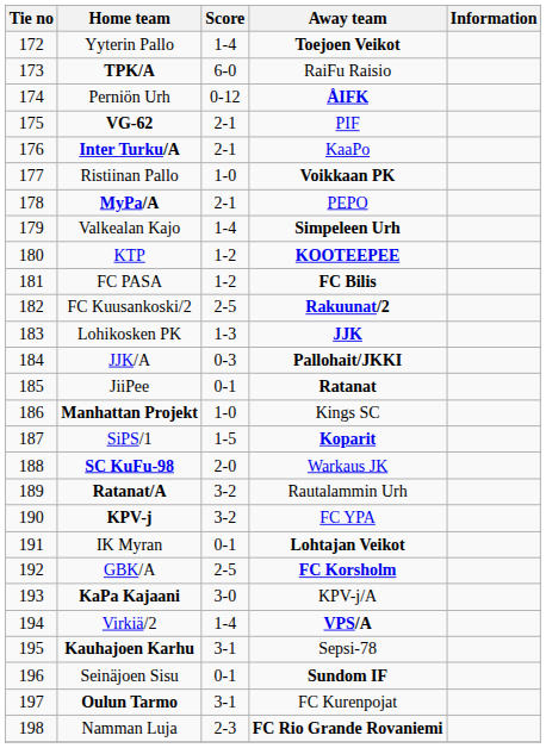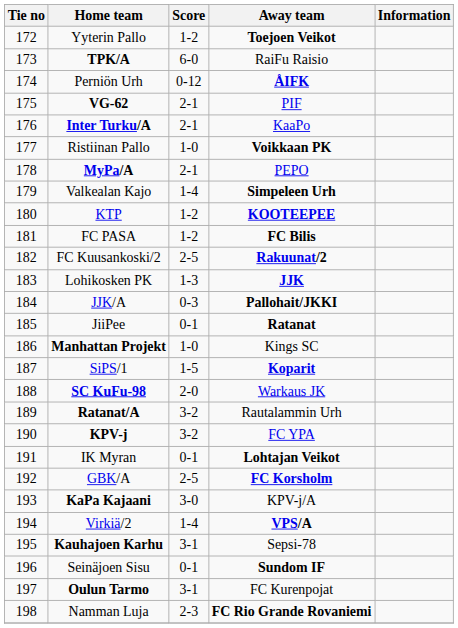Yyterin Pallo | Score: 1-4 -> 1-2
